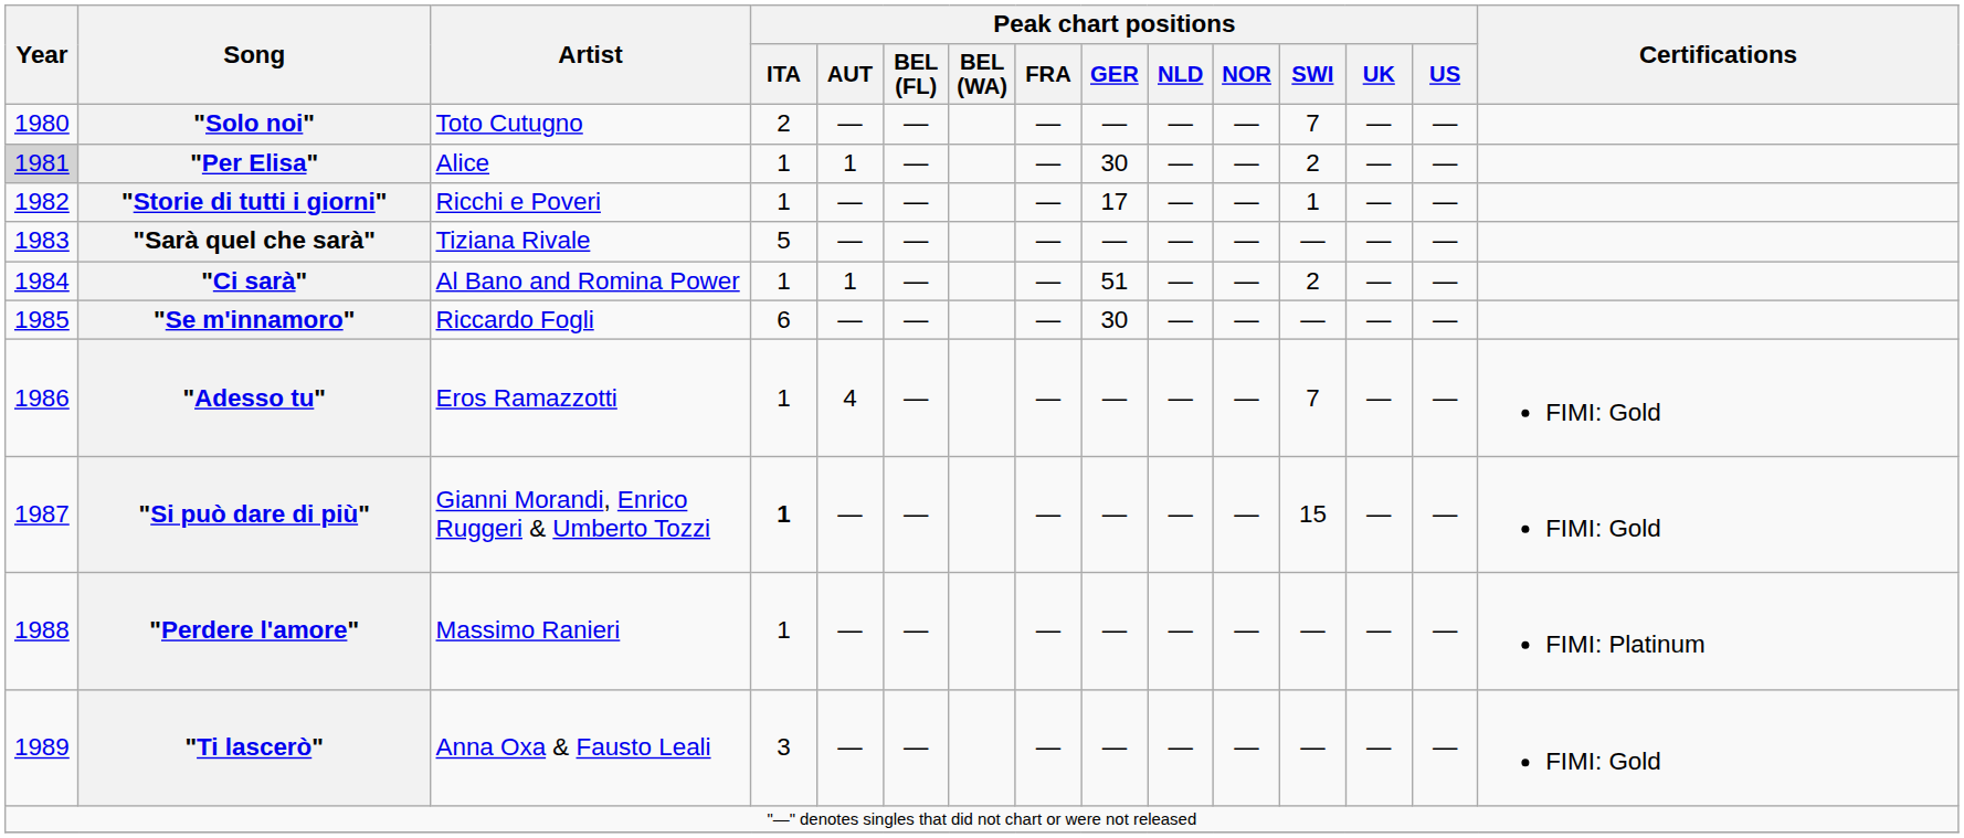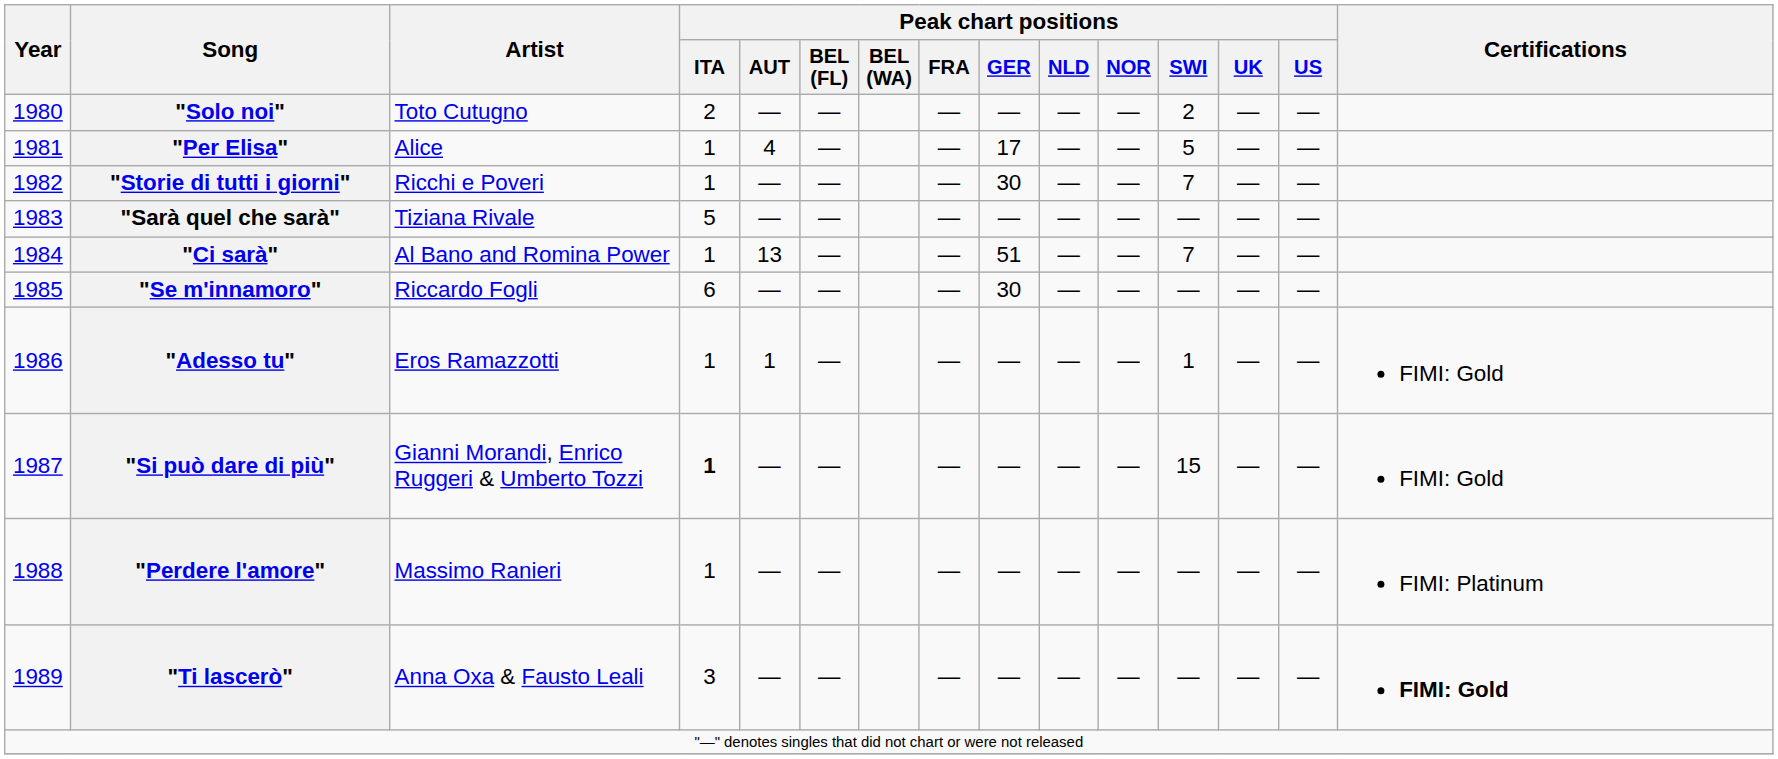"Solo noi" | Peak chart positions / SWI: 7 -> 2
"Per Elisa" | Year: lightgrey background -> no background
"Per Elisa" | Peak chart positions / AUT: 1 -> 4
"Per Elisa" | Peak chart positions / GER: 30 -> 17
"Per Elisa" | Peak chart positions / SWI: 2 -> 5
"Storie di tutti i giorni" | Peak chart positions / GER: 17 -> 30
"Storie di tutti i giorni" | Peak chart positions / SWI: 1 -> 7
"Ci sarà" | Peak chart positions / AUT: 1 -> 13
"Ci sarà" | Peak chart positions / SWI: 2 -> 7
"Adesso tu" | Peak chart positions / AUT: 4 -> 1
"Adesso tu" | Peak chart positions / SWI: 7 -> 1
"Ti lascerò" | Certifications: normal -> bold
